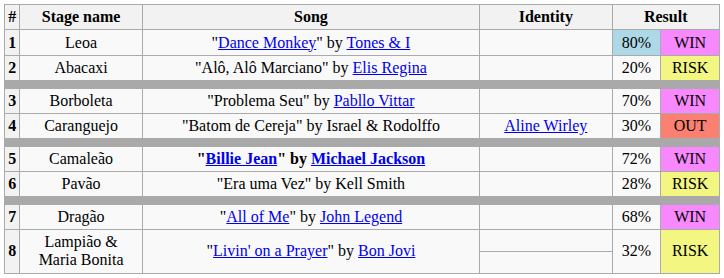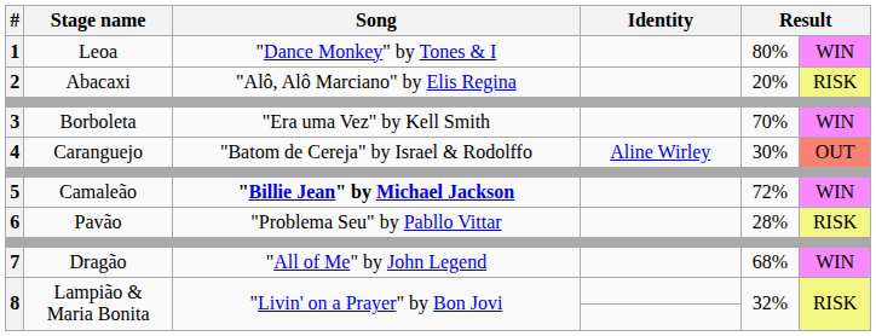1 | column 5: lightblue background -> no background
3 | Song: "Problema Seu" by Pabllo Vittar -> "Era uma Vez" by Kell Smith
6 | Song: "Era uma Vez" by Kell Smith -> "Problema Seu" by Pabllo Vittar
